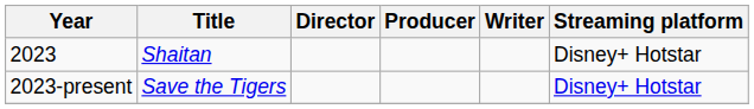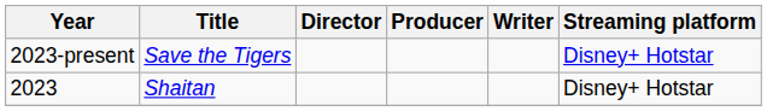rows swapped: 2023-present <-> 2023
